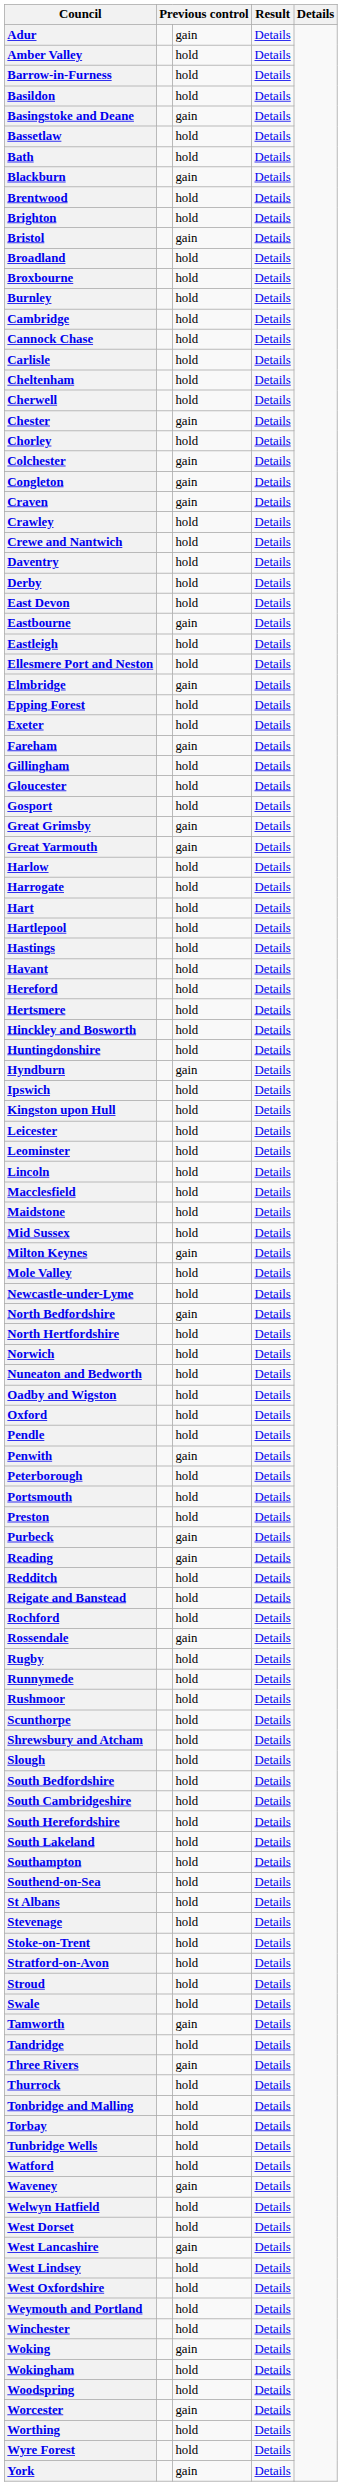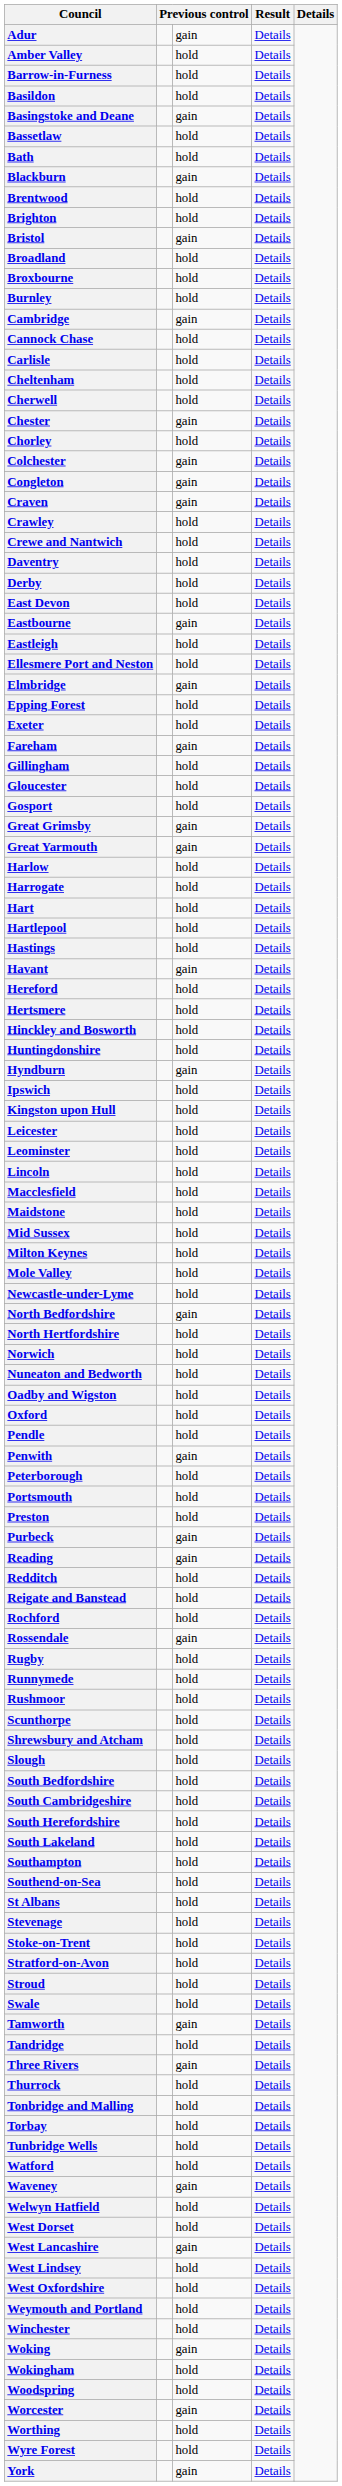Cambridge | column 3: hold -> gain
Havant | column 3: hold -> gain
Milton Keynes | column 3: gain -> hold
